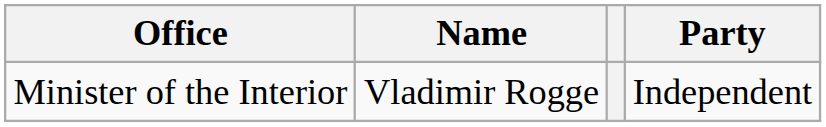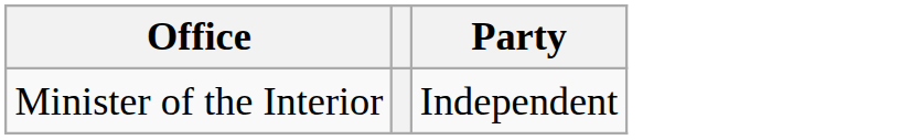- column: Name | Vladimir Rogge
